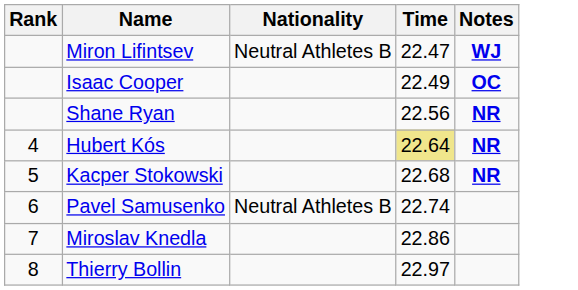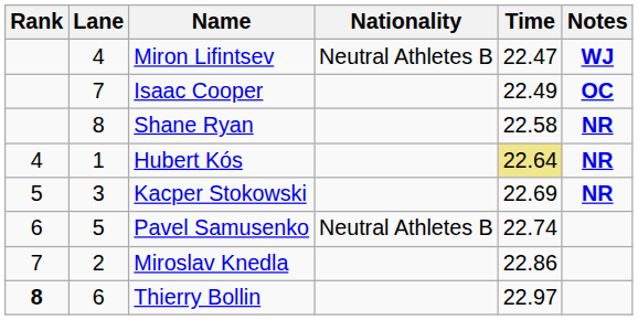+ column: Lane | 4 | 7 | 8 | 1 | 3 | 5 | 2 | 6
Shane Ryan | Time: 22.56 -> 22.58
Kacper Stokowski | Time: 22.68 -> 22.69
Thierry Bollin | Rank: normal -> bold
